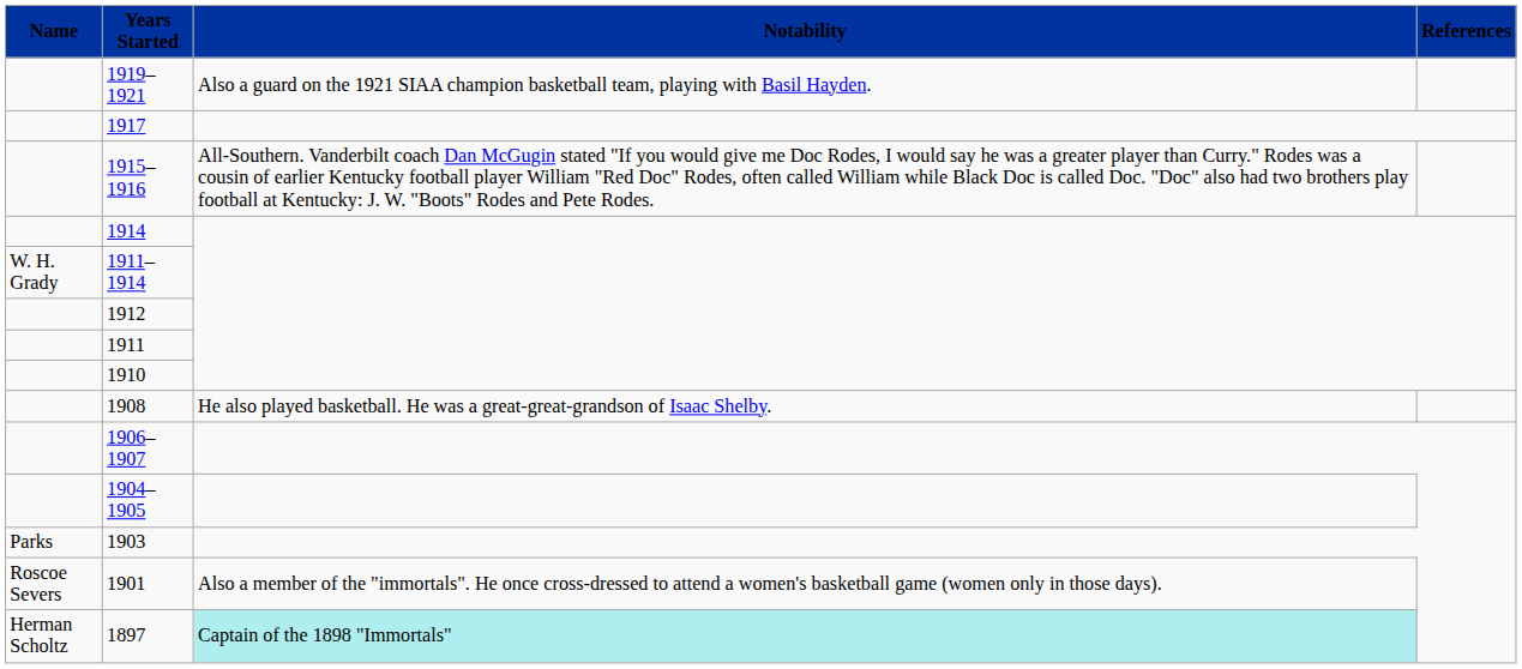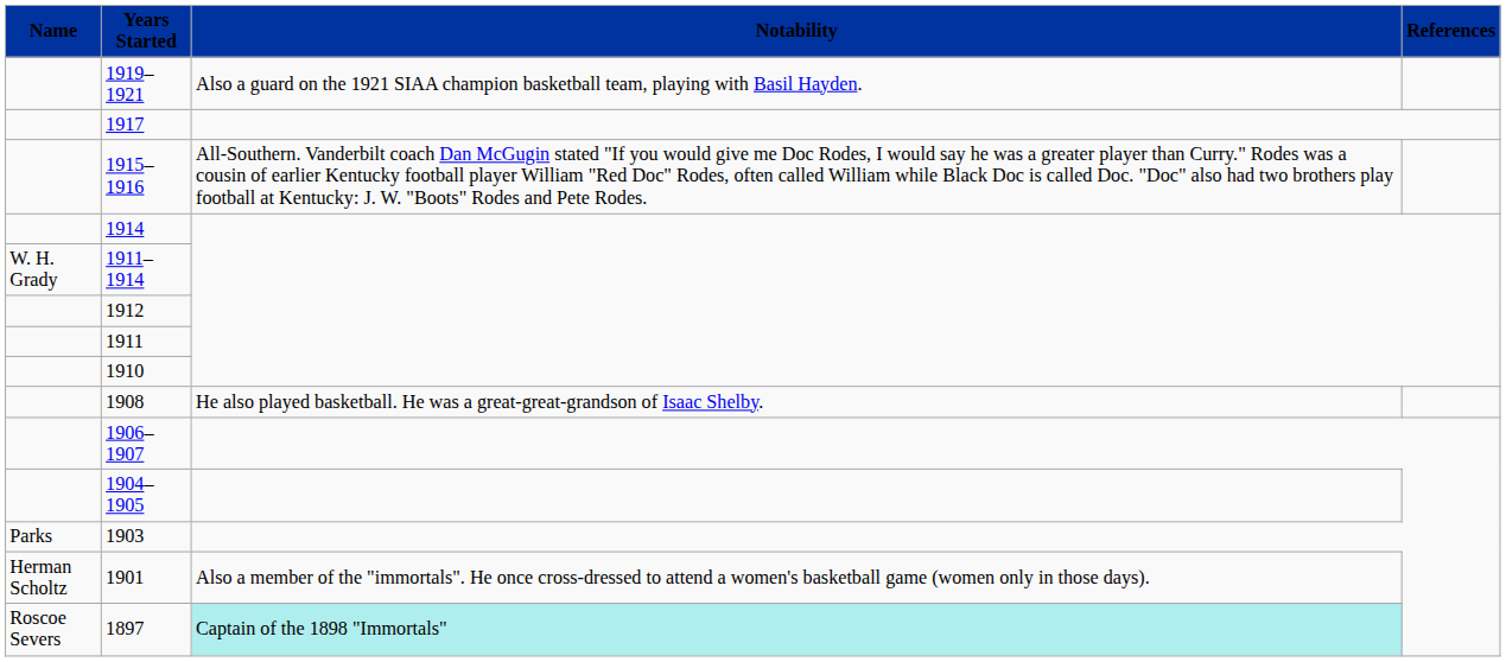1901 | Name: Roscoe Severs -> Herman Scholtz
1897 | Name: Herman Scholtz -> Roscoe Severs
